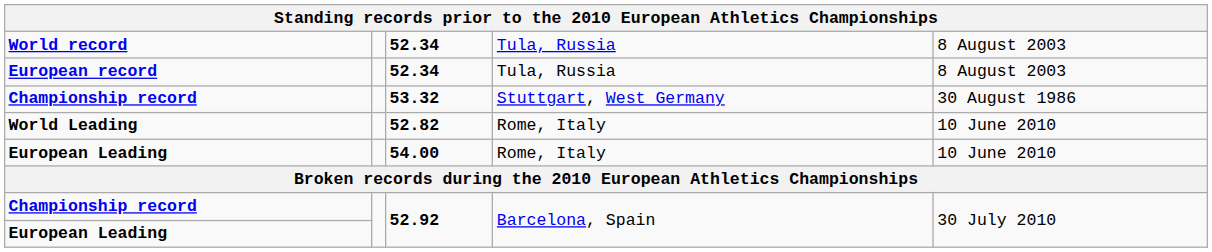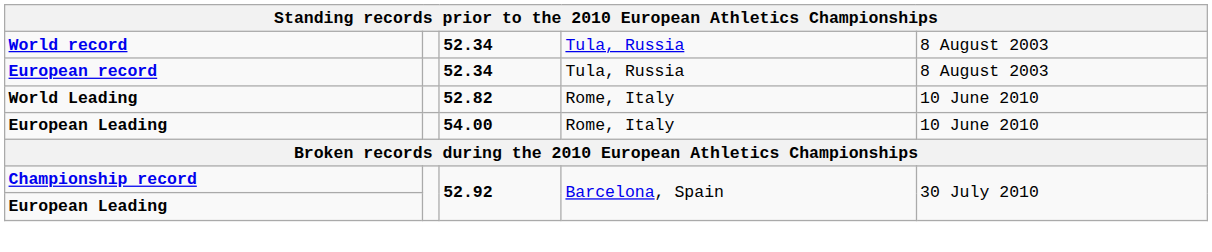- row: Championship record | 53.32 | Stuttgart, West Germany | 30 August 1986
